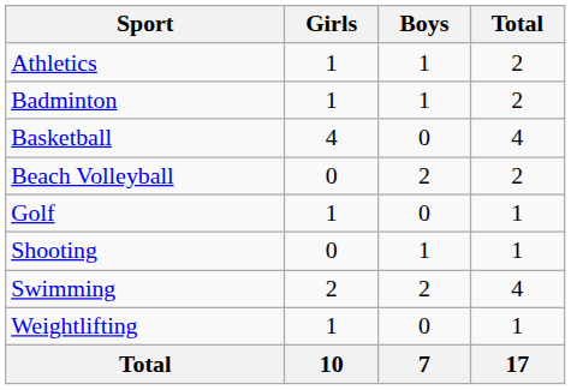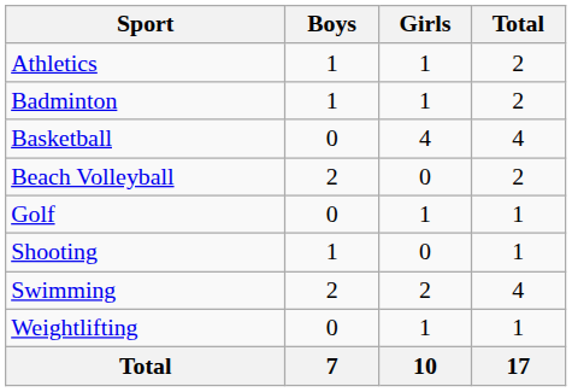columns swapped: Boys <-> Girls
